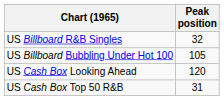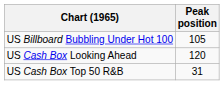- row: US Billboard R&B Singles | 32
